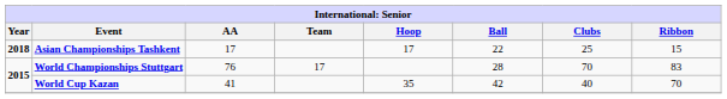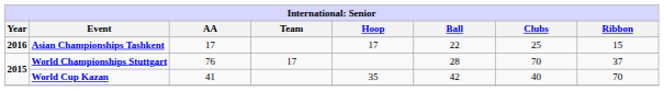Asian Championships Tashkent | Year: 2018 -> 2016
World Championships Stuttgart | Ribbon: 83 -> 37
